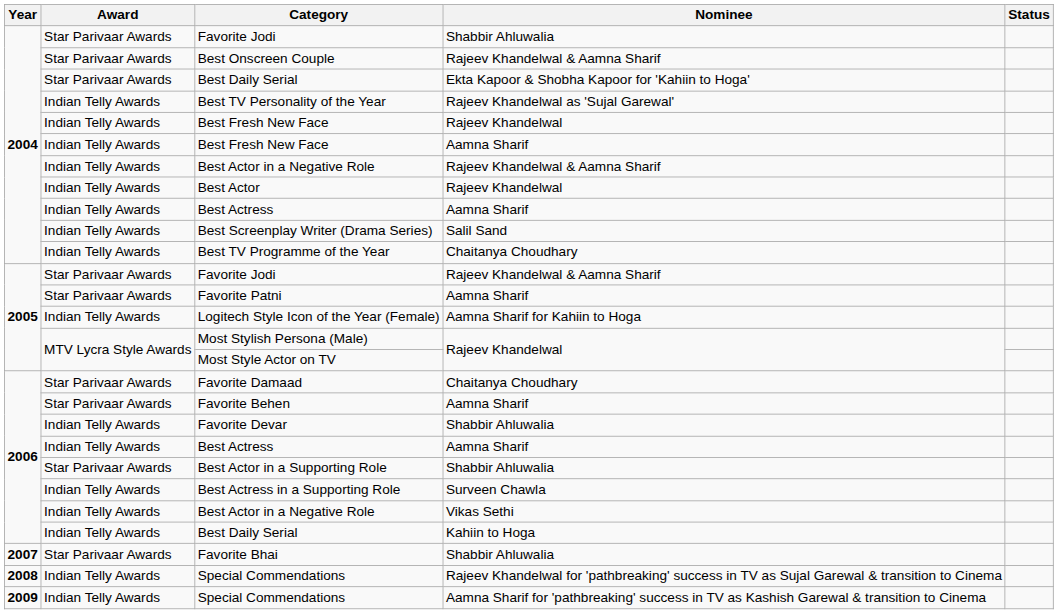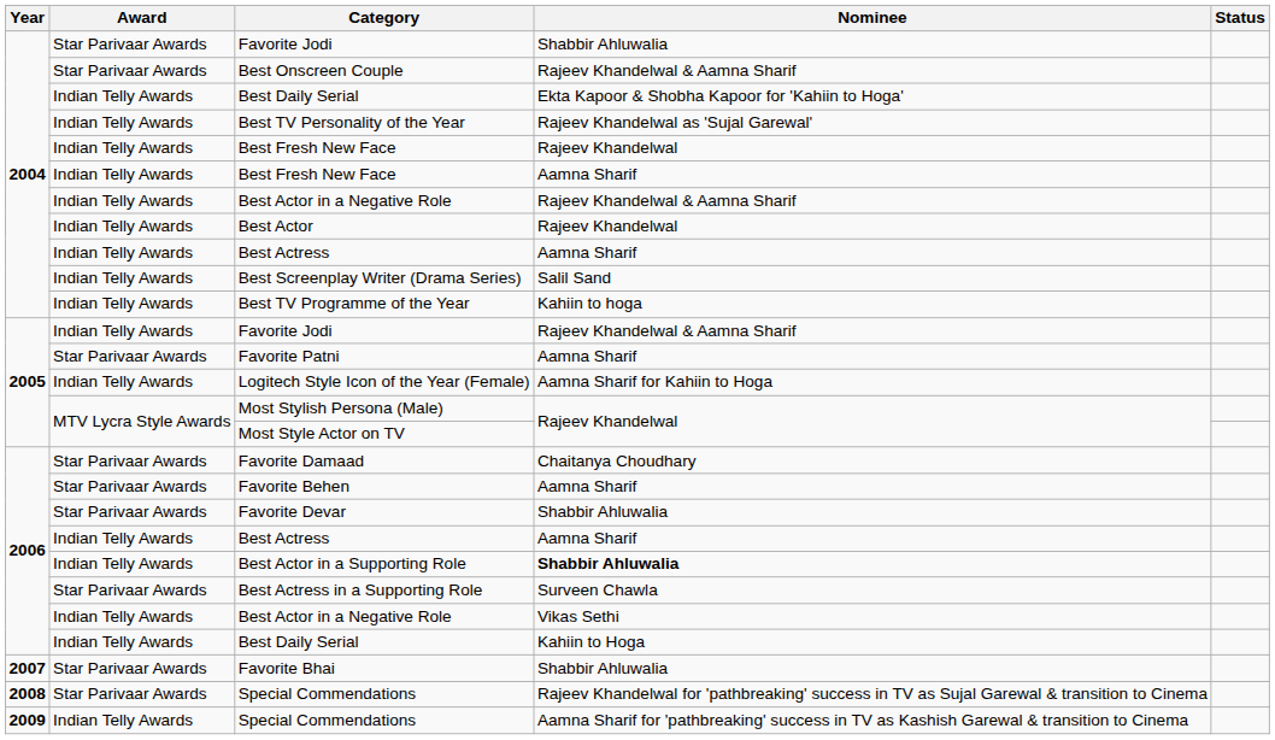2004 / Best Daily Serial | Award: Star Parivaar Awards -> Indian Telly Awards
Best TV Programme of the Year | Nominee: Chaitanya Choudhary -> Kahiin to hoga
2005 / Favorite Jodi | Award: Star Parivaar Awards -> Indian Telly Awards
Favorite Devar | Award: Indian Telly Awards -> Star Parivaar Awards
Best Actor in a Supporting Role | Award: Star Parivaar Awards -> Indian Telly Awards
Best Actor in a Supporting Role | Nominee: normal -> bold
Best Actress in a Supporting Role | Award: Indian Telly Awards -> Star Parivaar Awards
2008 / Special Commendations | Award: Indian Telly Awards -> Star Parivaar Awards
